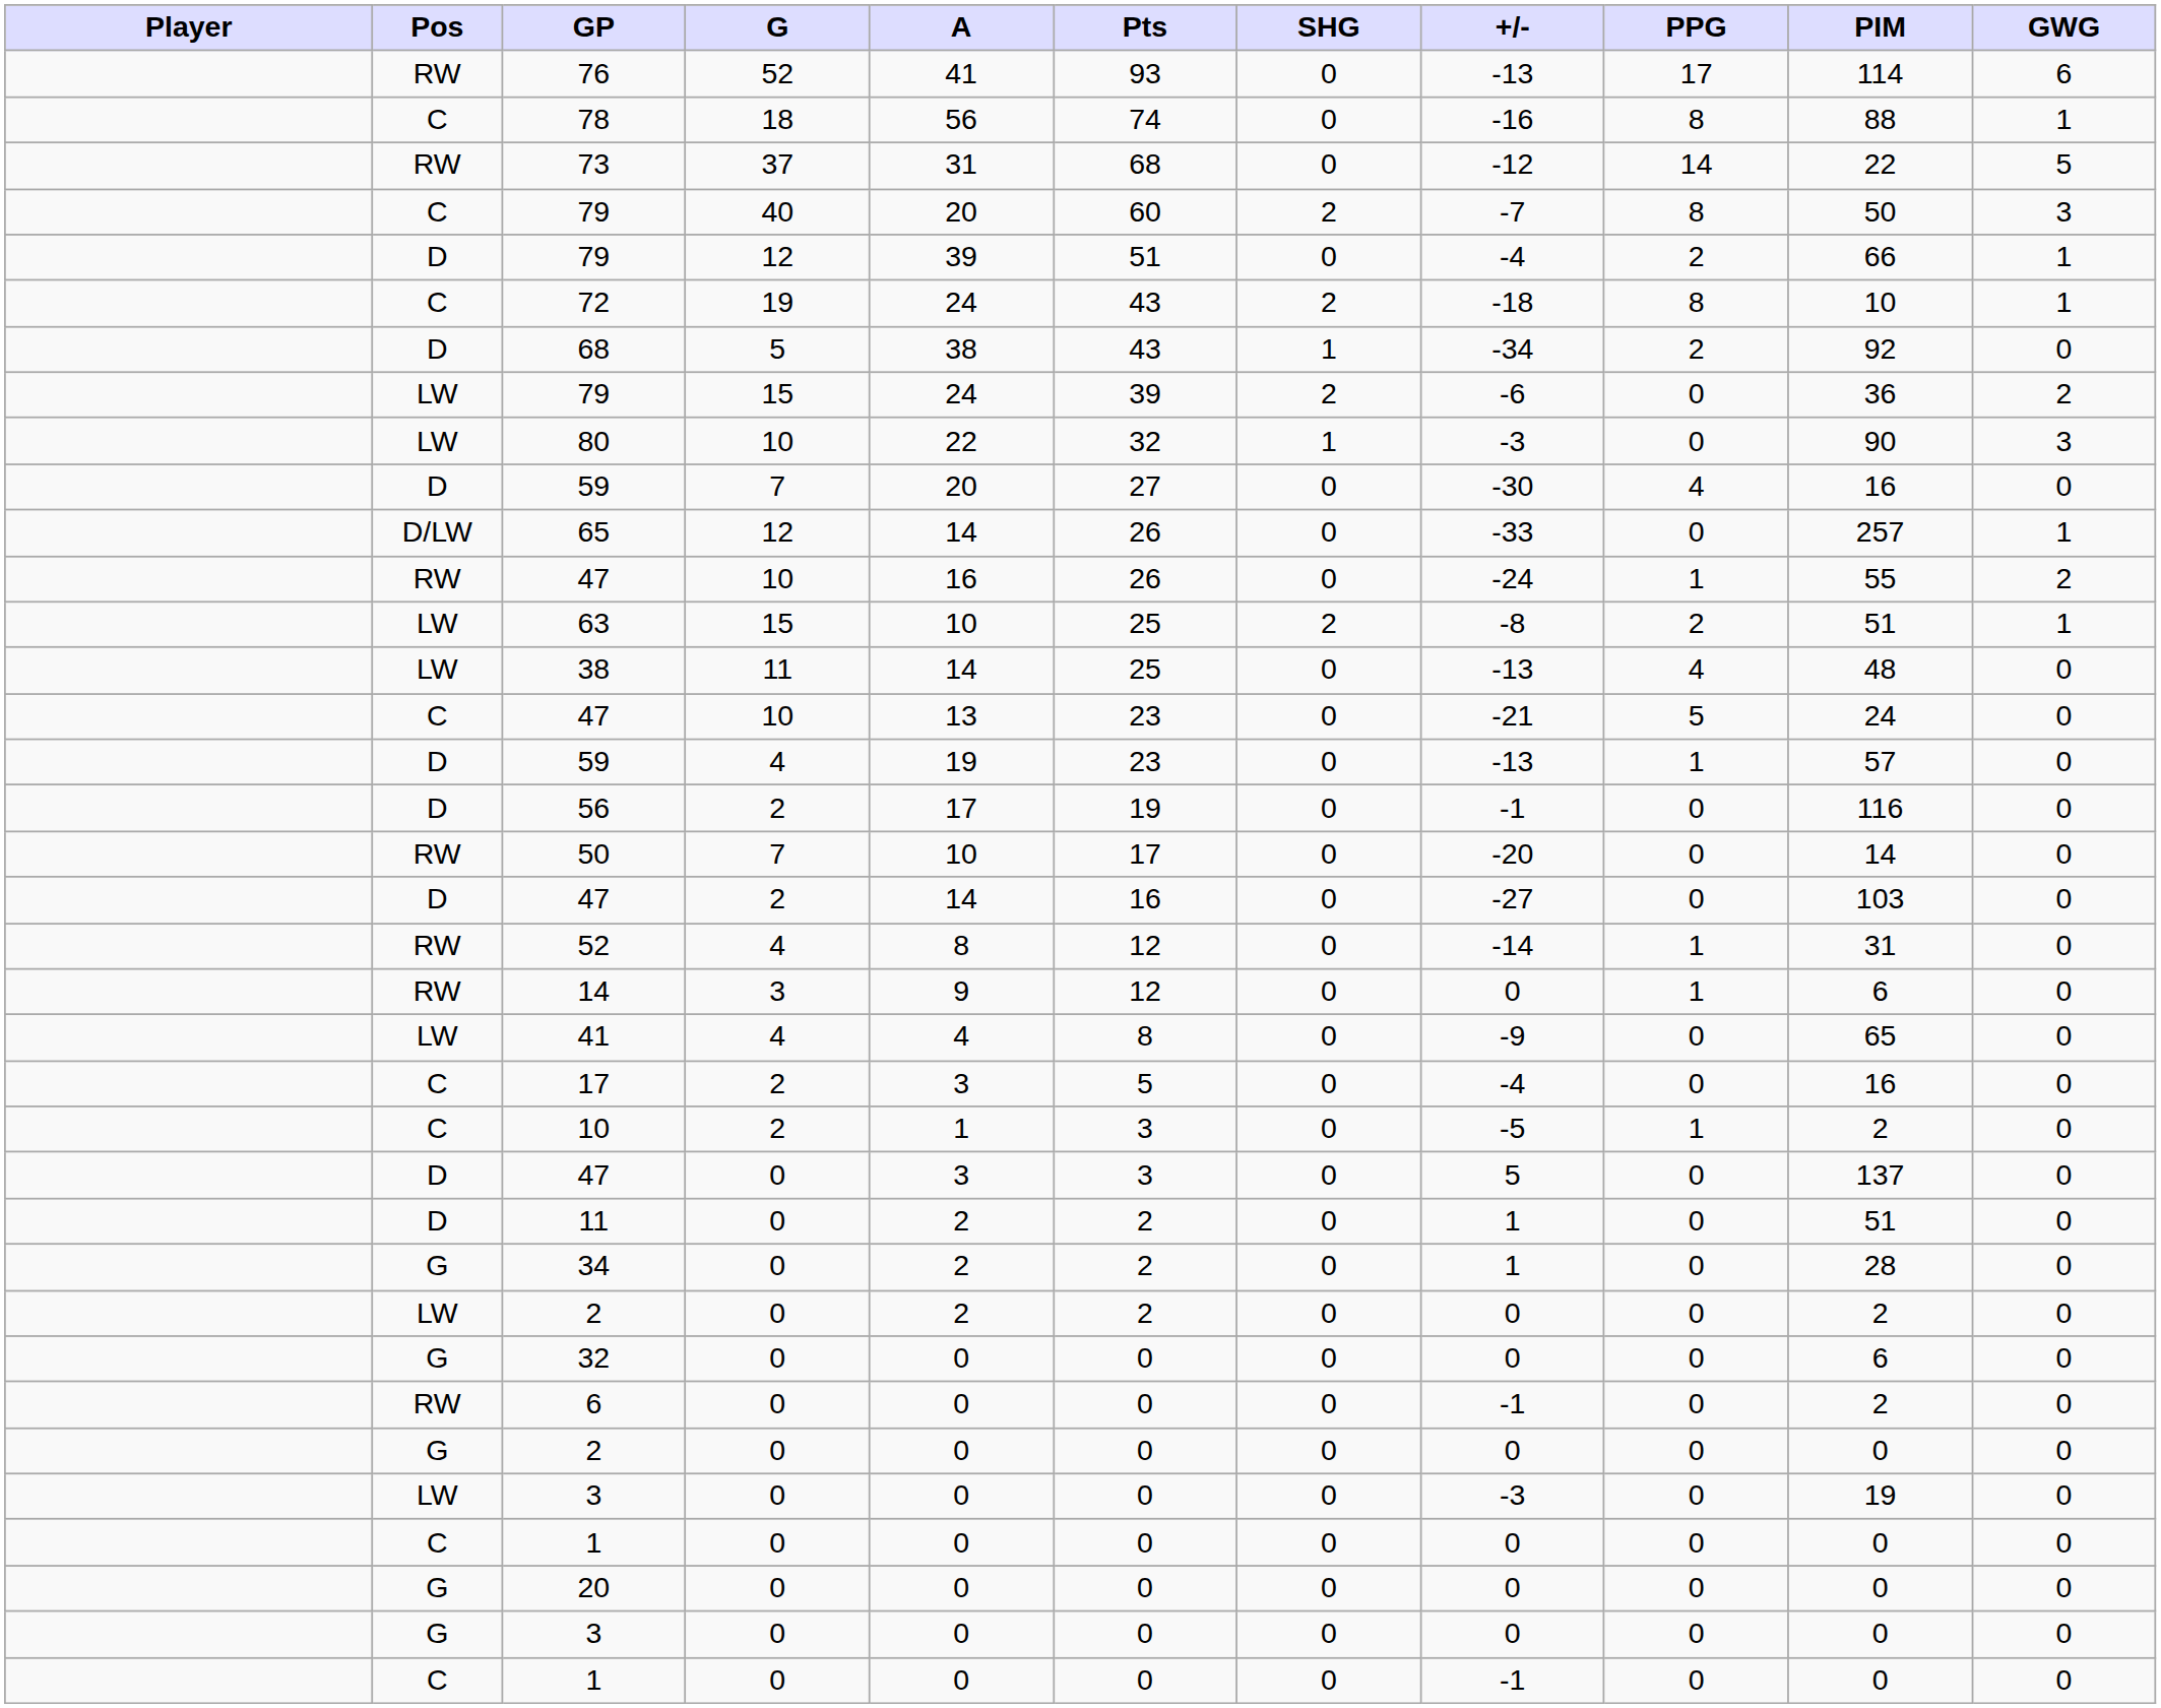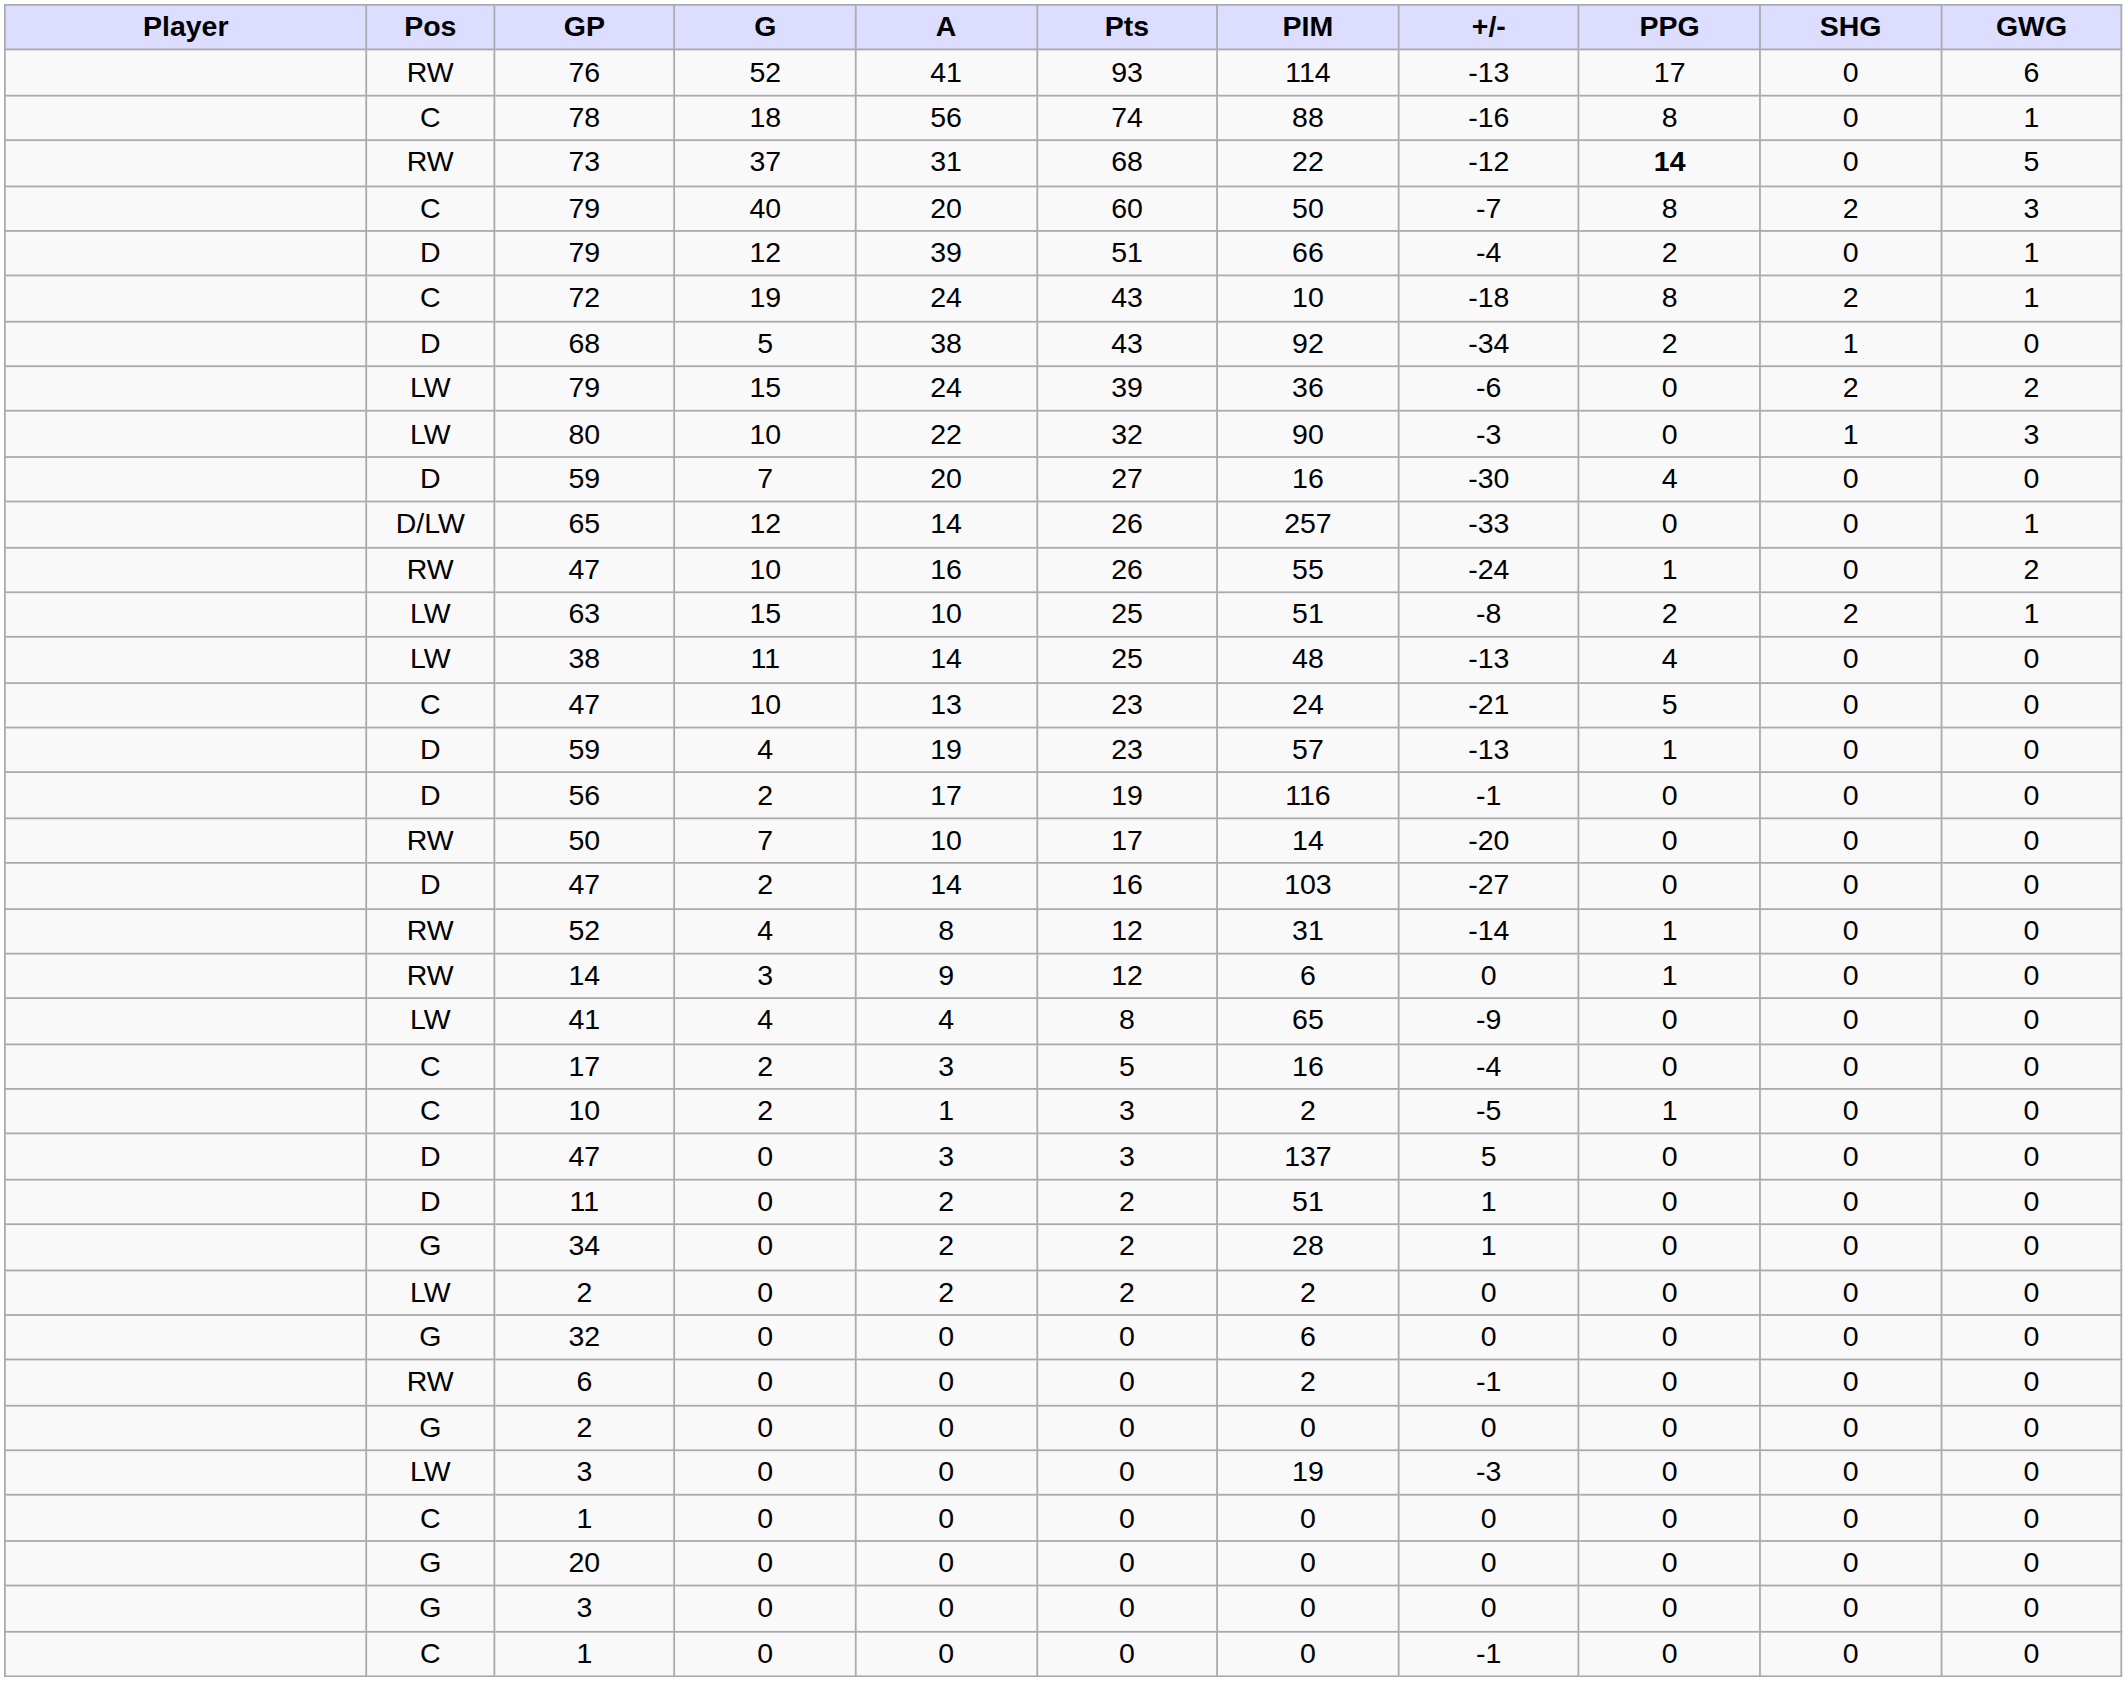columns swapped: PIM <-> SHG
73 | PPG: normal -> bold
